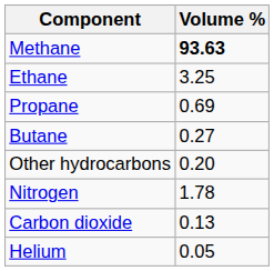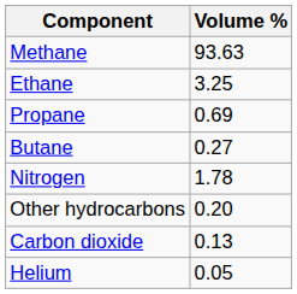Methane | Volume %: bold -> normal
rows swapped: Other hydrocarbons <-> Nitrogen
